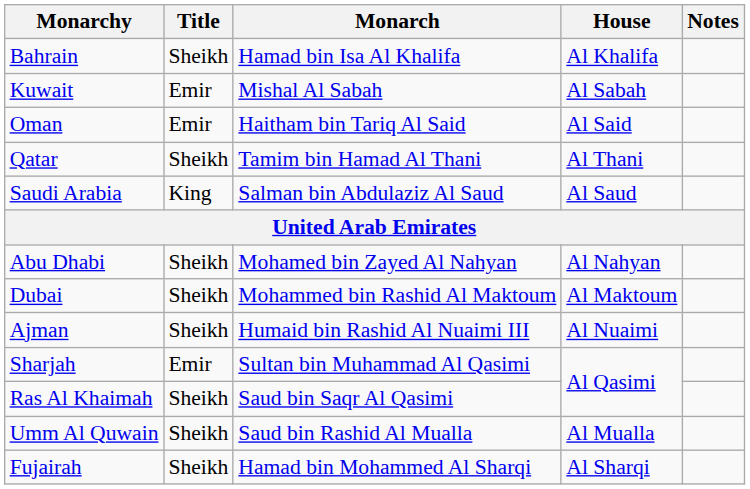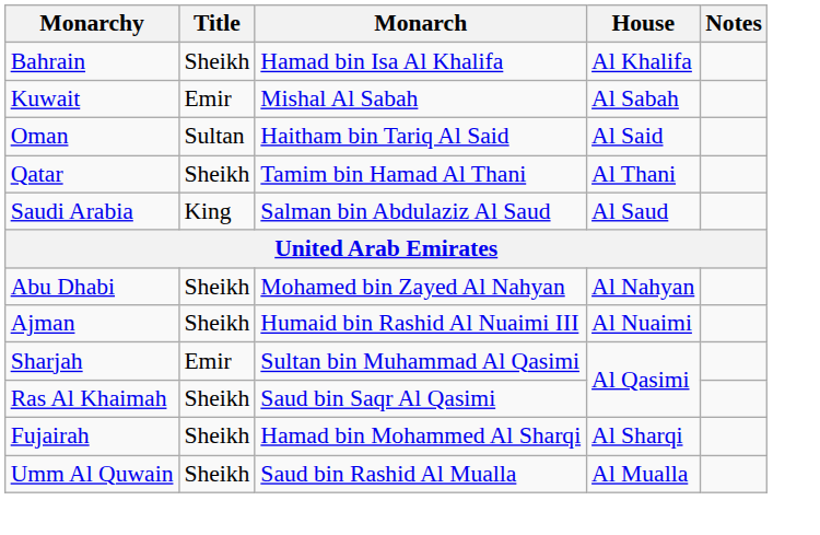Oman | Title: Emir -> Sultan
- row: Dubai | Sheikh | Mohammed bin Rashid Al Maktoum | Al Maktoum
rows swapped: Umm Al Quwain <-> Fujairah
